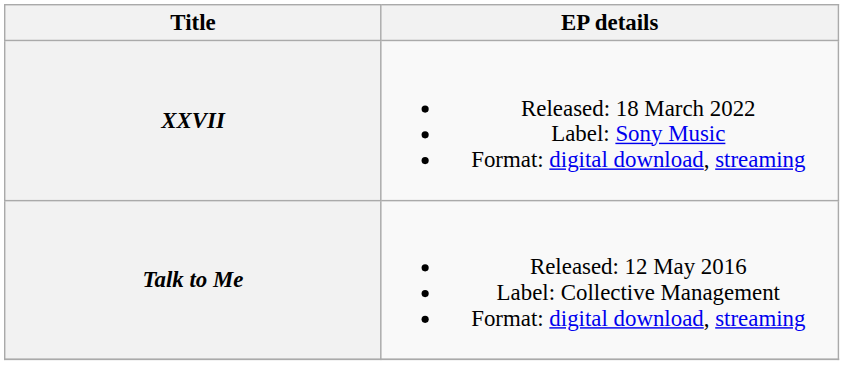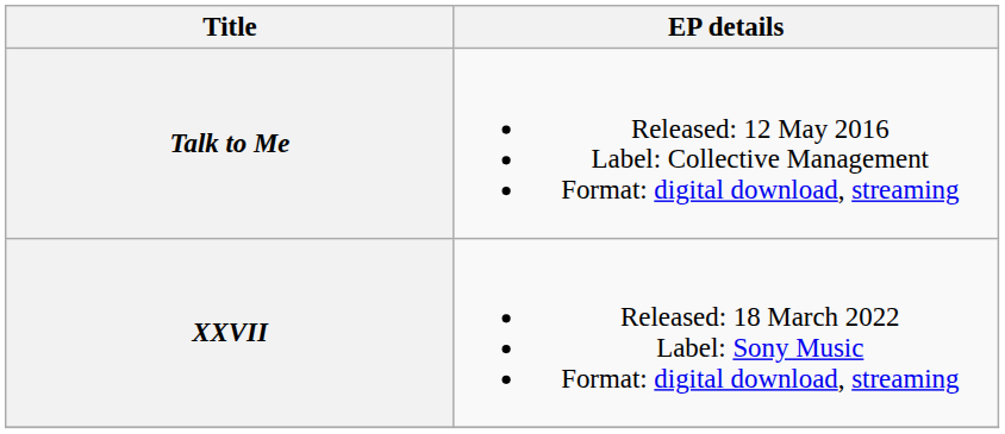rows swapped: Talk to Me <-> XXVII
